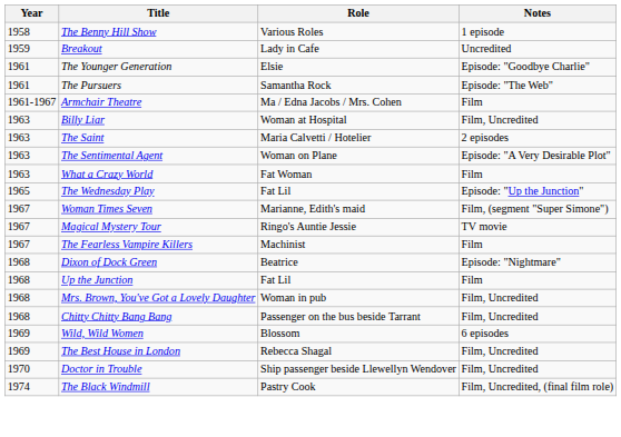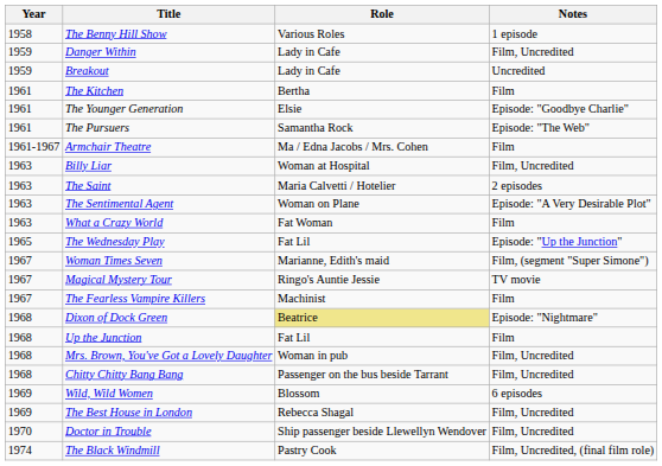+ row: 1959 | Danger Within | Lady in Cafe | Film, Uncredited
+ row: 1961 | The Kitchen | Bertha | Film
Dixon of Dock Green | Role: no background -> khaki background
